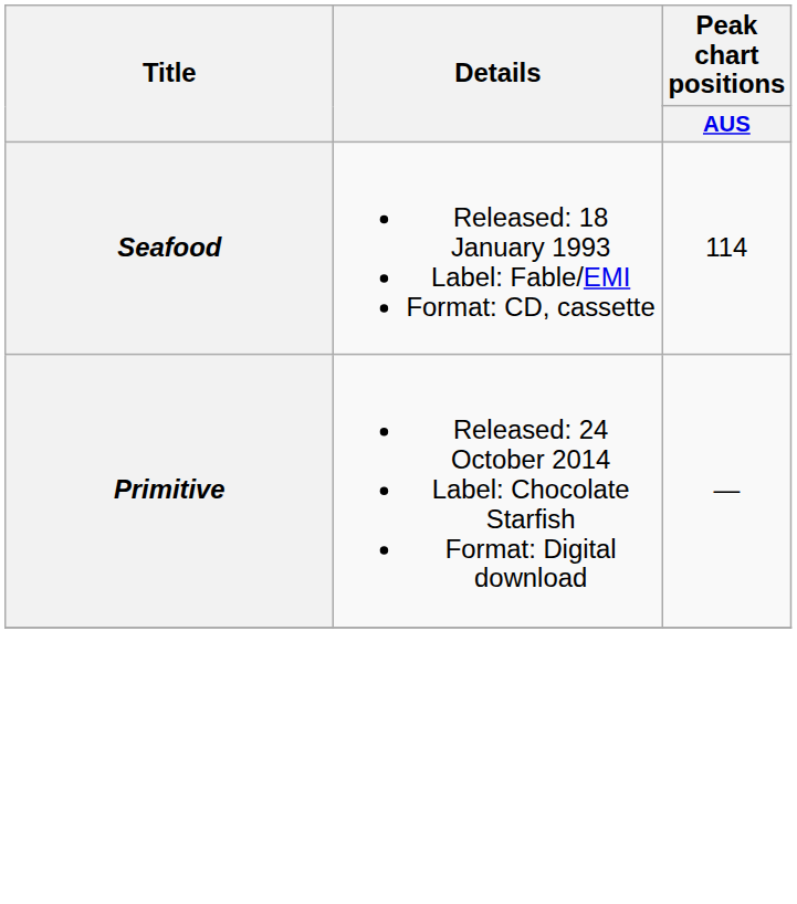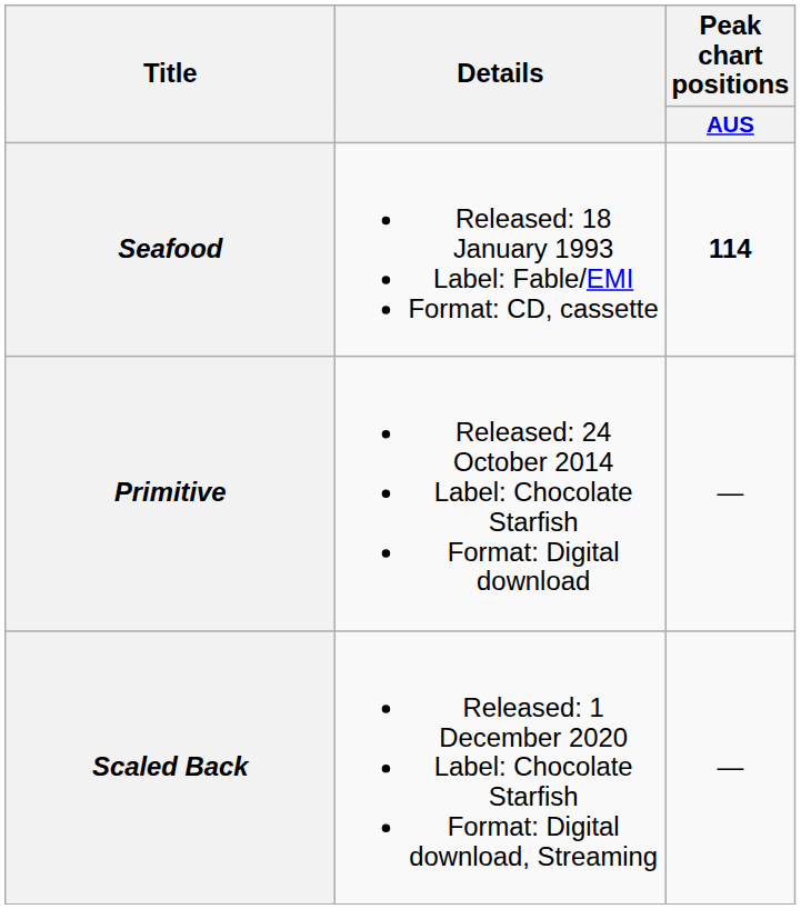Seafood | Peak chart positions / AUS: normal -> bold
+ row: Scaled Back | Released: 1 December 2020 Label: Chocolate Starfish Format: Digital download, Streaming | —
